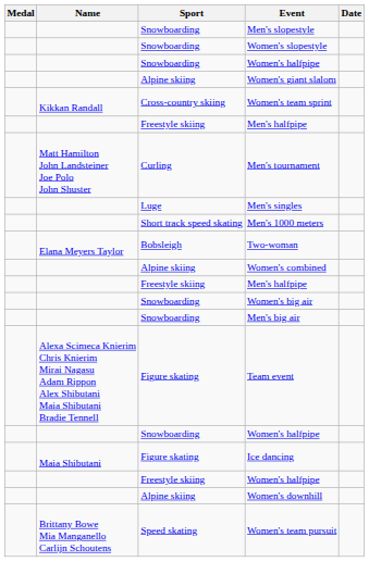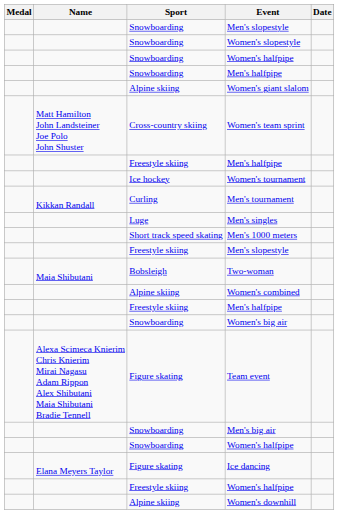+ row: Snowboarding | Men's halfpipe
Women's team sprint | Name: Kikkan Randall -> Matt Hamilton John Landsteiner Joe Polo John Shuster
+ row: Ice hockey | Women's tournament
Men's tournament | Name: Matt Hamilton John Landsteiner Joe Polo John Shuster -> Kikkan Randall
+ row: Freestyle skiing | Men's slopestyle
Two-woman | Name: Elana Meyers Taylor -> Maia Shibutani
rows swapped: Men's big air <-> Team event
Ice dancing | Name: Maia Shibutani -> Elana Meyers Taylor
- row: Brittany Bowe Mia Manganello Carlijn Schoutens | Speed skating | Women's team pursuit
